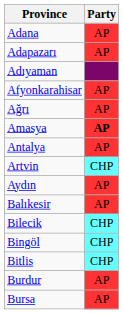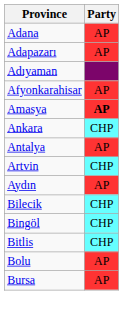- row: Ağrı | AP
+ row: Ankara | CHP
- row: Balıkesir | AP
+ row: Bolu | AP
- row: Burdur | AP
